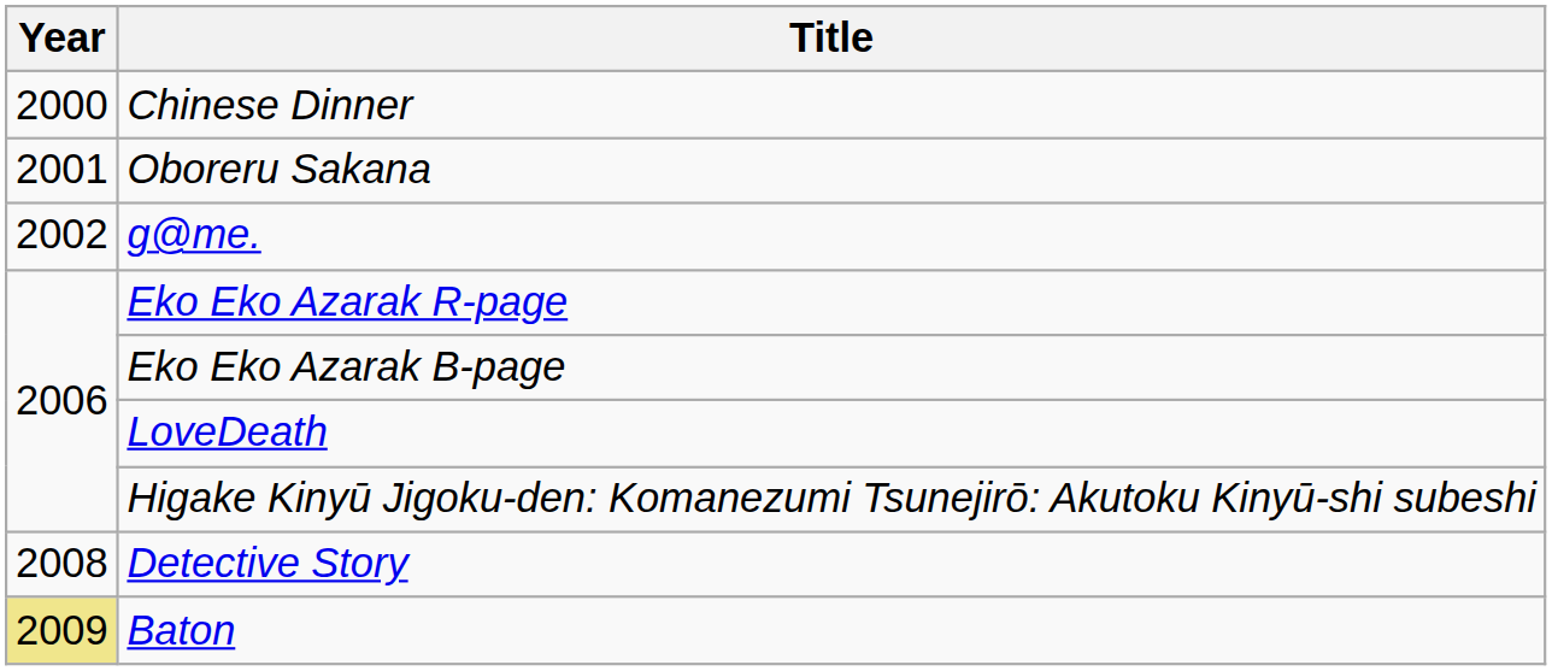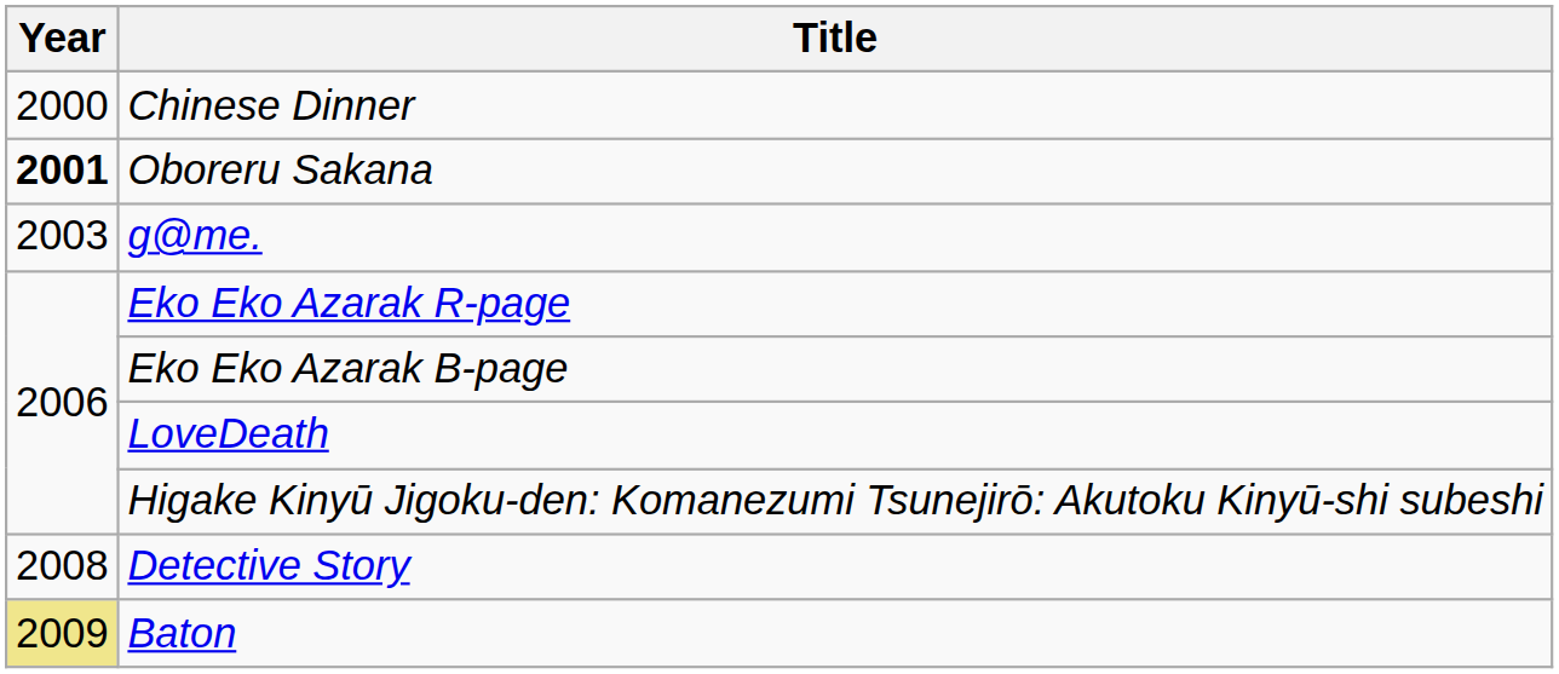Oboreru Sakana | Year: normal -> bold
g@me. | Year: 2002 -> 2003
